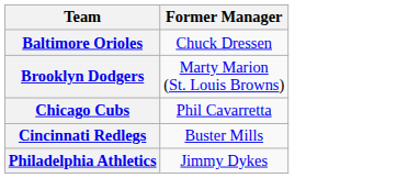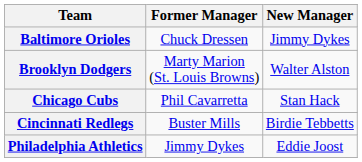+ column: New Manager | Jimmy Dykes | Walter Alston | Stan Hack | Birdie Tebbetts | Eddie Joost
